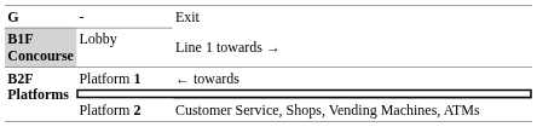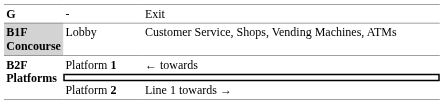Lobby | column 3: Line 1 towards → -> Customer Service, Shops, Vending Machines, ATMs
Platform 2 | column 3: Customer Service, Shops, Vending Machines, ATMs -> Line 1 towards →
